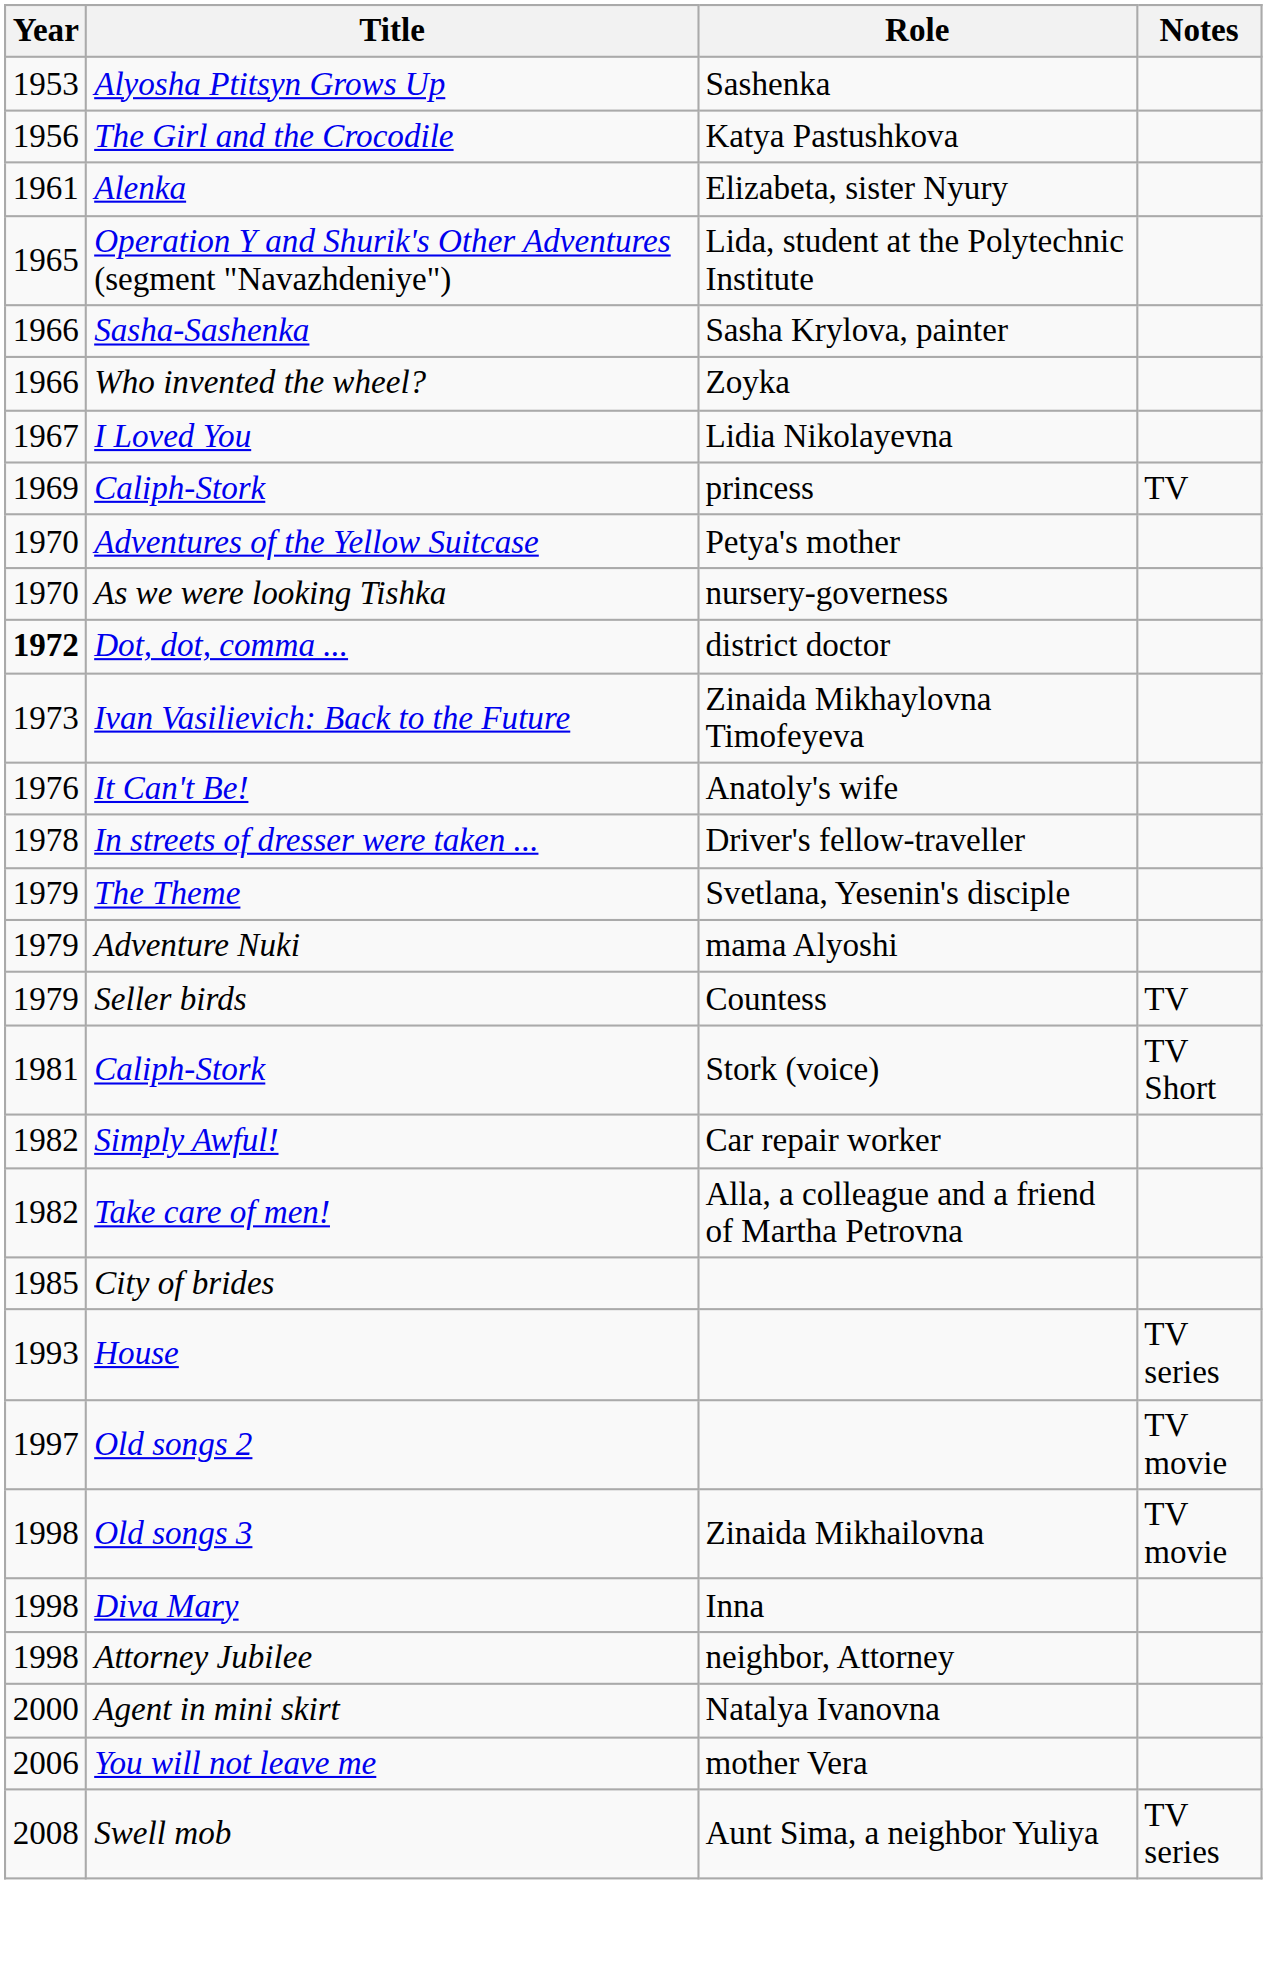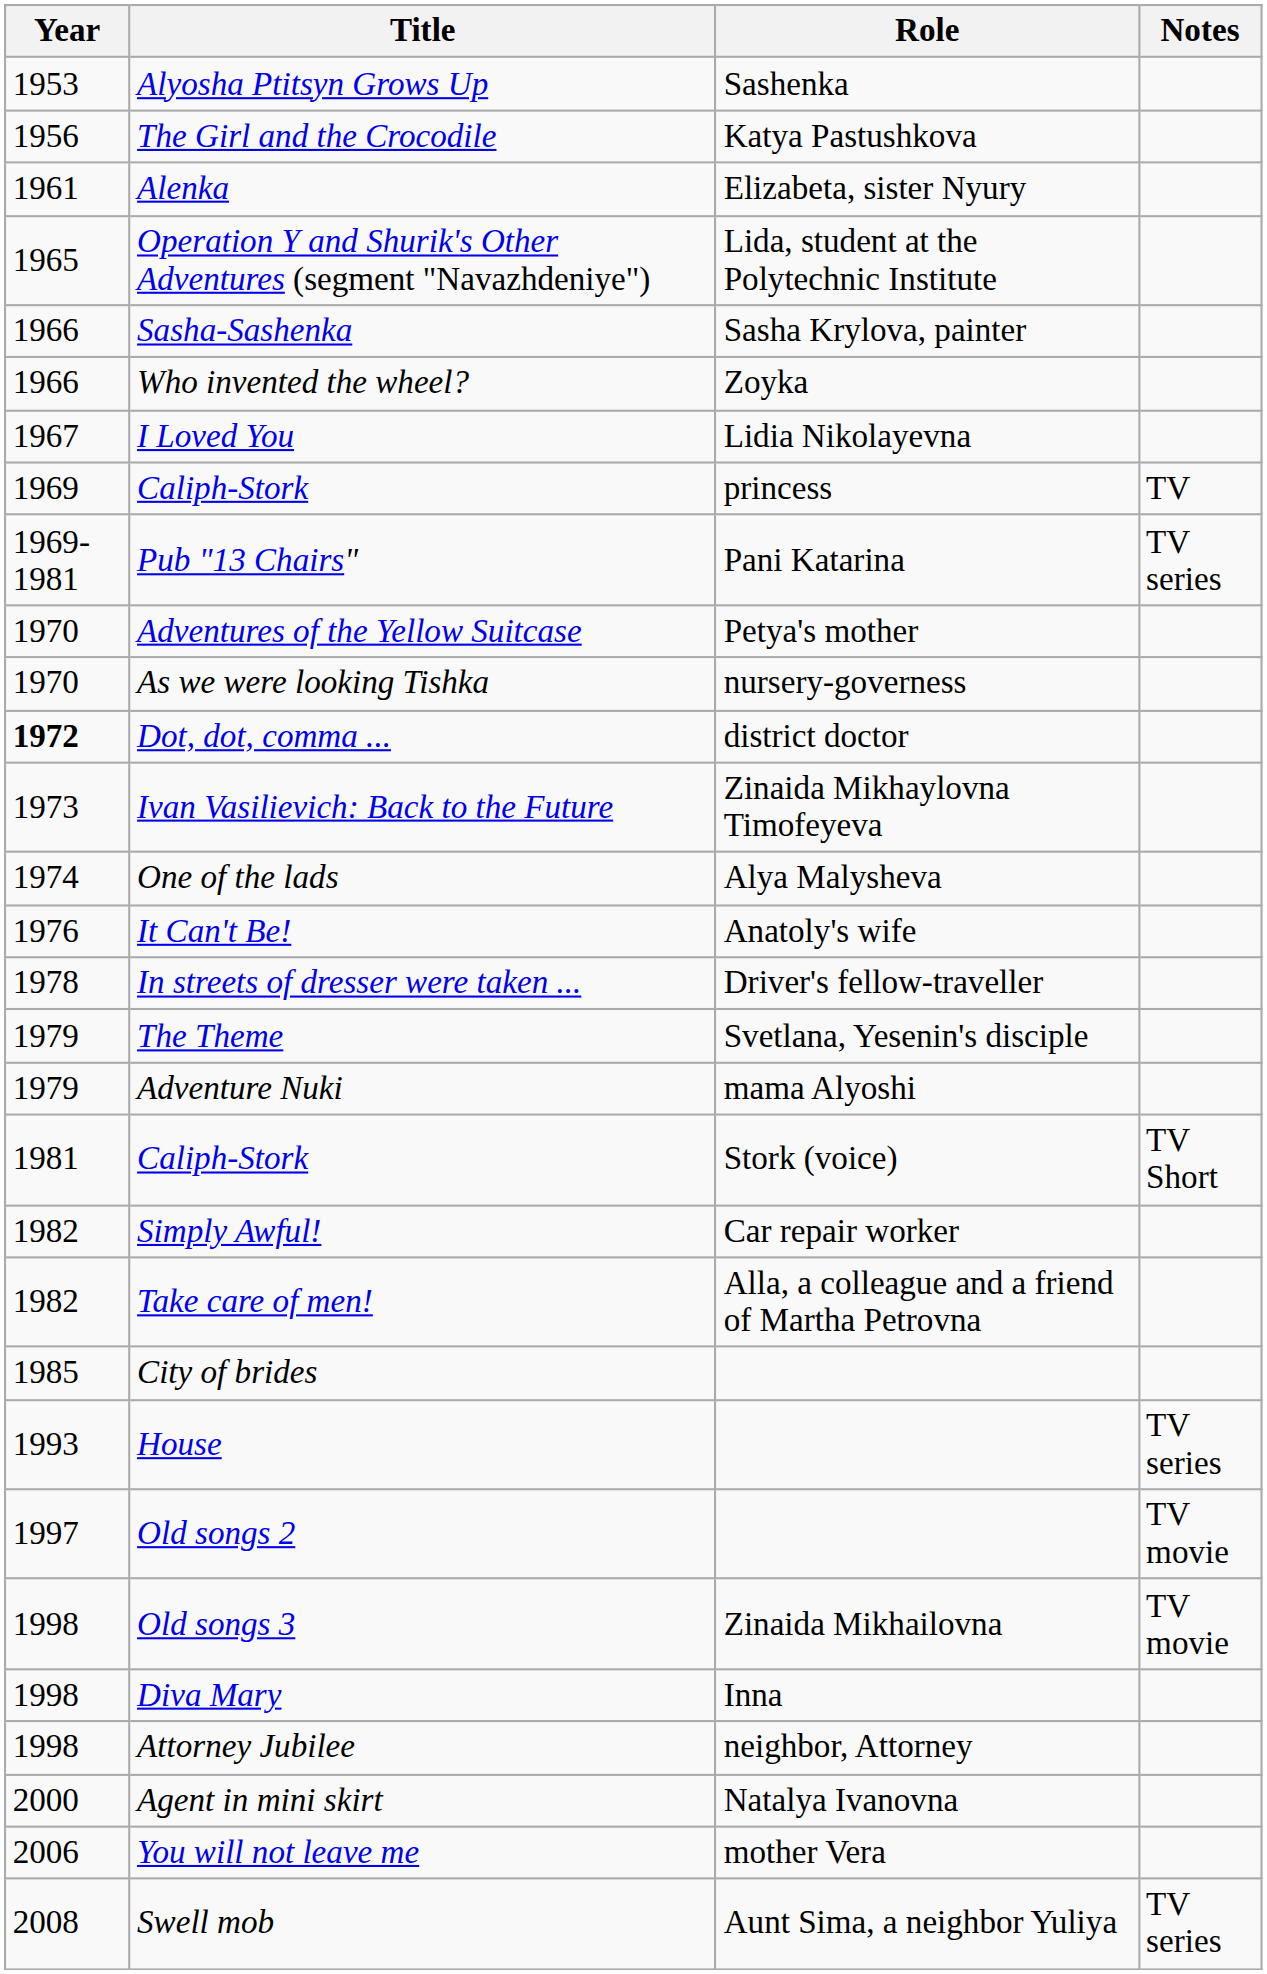+ row: 1969-1981 | Pub "13 Chairs" | Pani Katarina | TV series
+ row: 1974 | One of the lads | Alya Malysheva
- row: 1979 | Seller birds | Countess | TV
